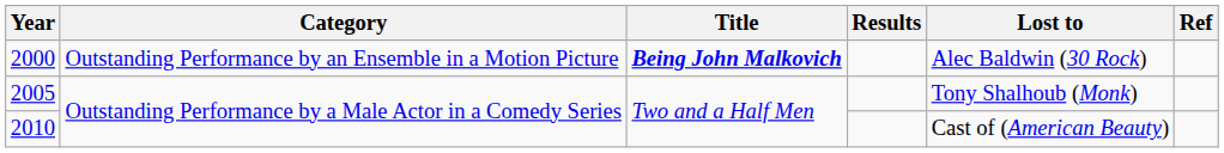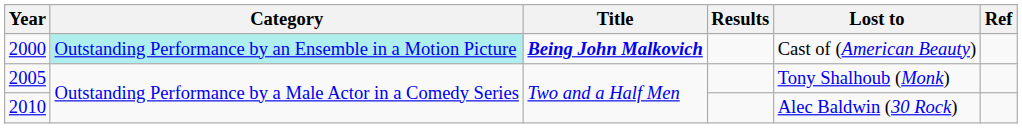2000 | Category: no background -> paleturquoise background
2000 | Lost to: Alec Baldwin (30 Rock) -> Cast of (American Beauty)
2010 | Lost to: Cast of (American Beauty) -> Alec Baldwin (30 Rock)
